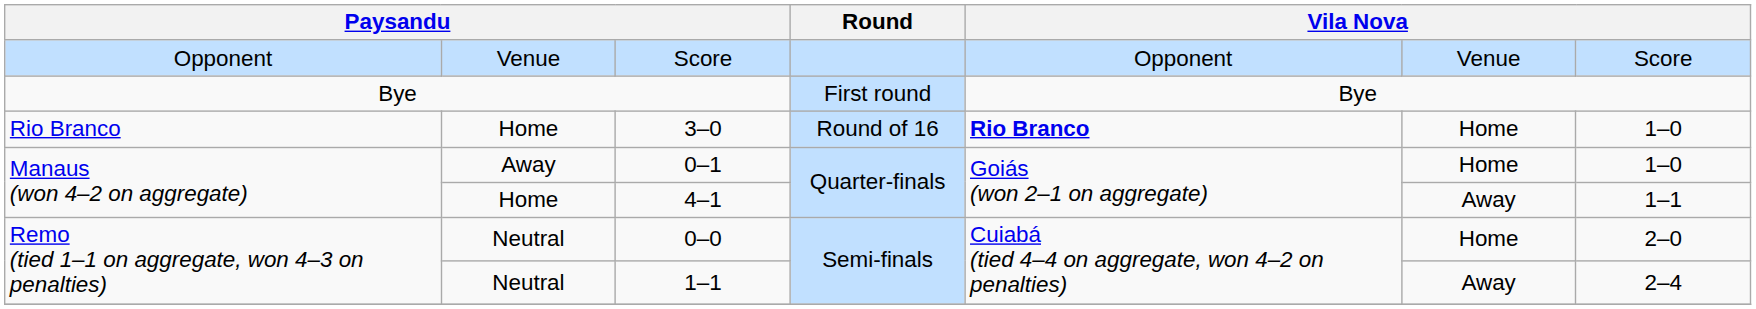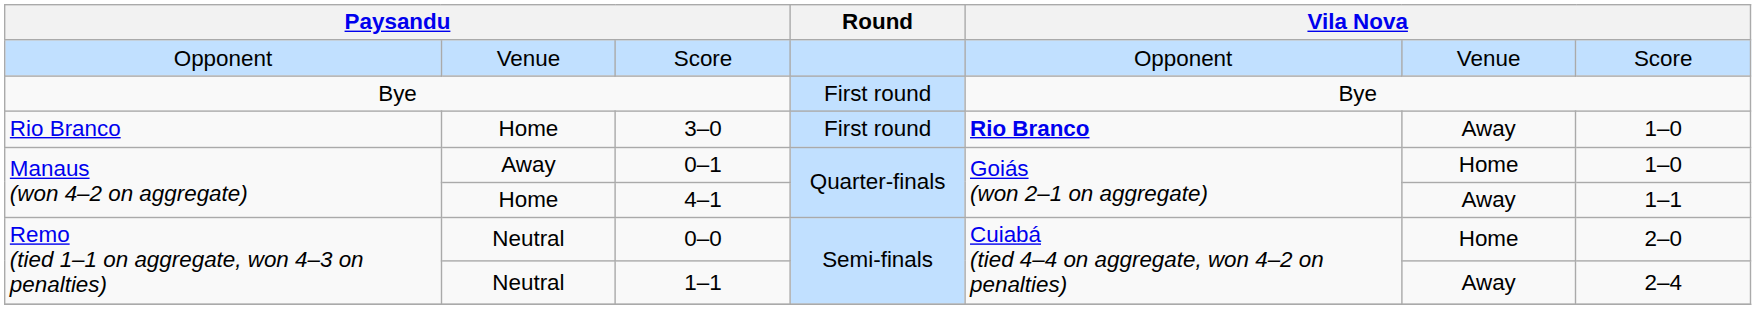3–0 | Round: Round of 16 -> First round
3–0 | column 6: Home -> Away
